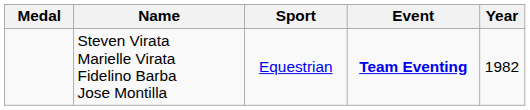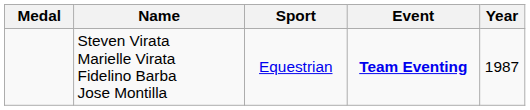Steven Virata Marielle Virata Fidelino Barba Jose Montilla | Year: 1982 -> 1987
